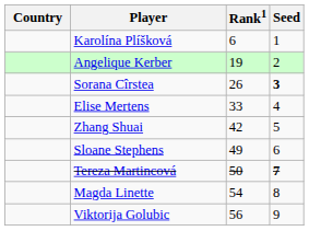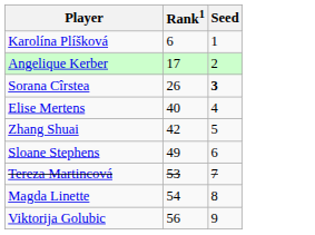- column: Country
Angelique Kerber | Rank1: 19 -> 17
Elise Mertens | Rank1: 33 -> 40
Tereza Martincová | Rank1: 50 -> 53
Tereza Martincová | Seed: bold -> normal
